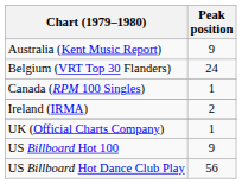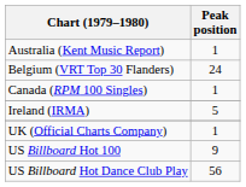Australia (Kent Music Report) | Peak position: 9 -> 1
Ireland (IRMA) | Peak position: 2 -> 5
